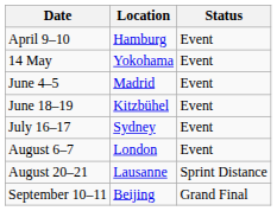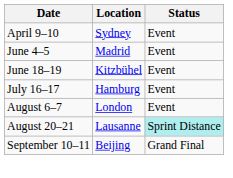April 9–10 | Location: Hamburg -> Sydney
- row: 14 May | Yokohama | Event
July 16–17 | Location: Sydney -> Hamburg
August 20–21 | Status: no background -> paleturquoise background
